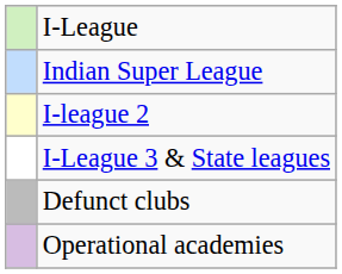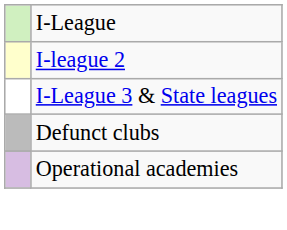- row: Indian Super League
